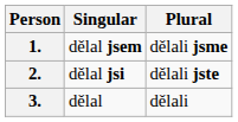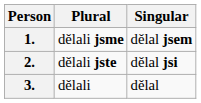columns swapped: Singular <-> Plural
